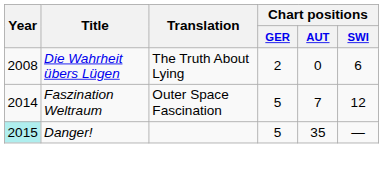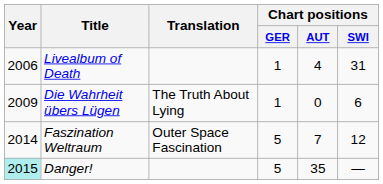+ row: 2006 | Livealbum of Death | 1 | 4 | 31
Die Wahrheit übers Lügen | Year: 2008 -> 2009
Die Wahrheit übers Lügen | Chart positions / GER: 2 -> 1
